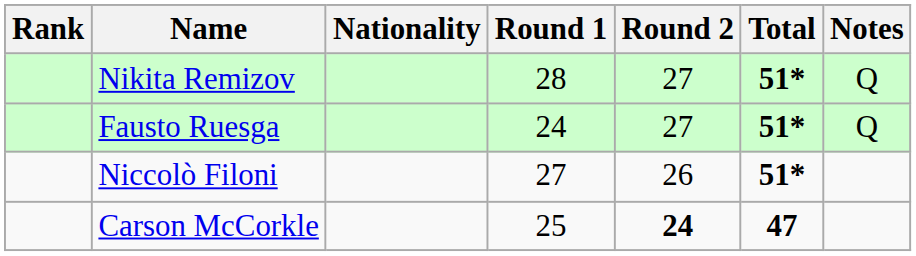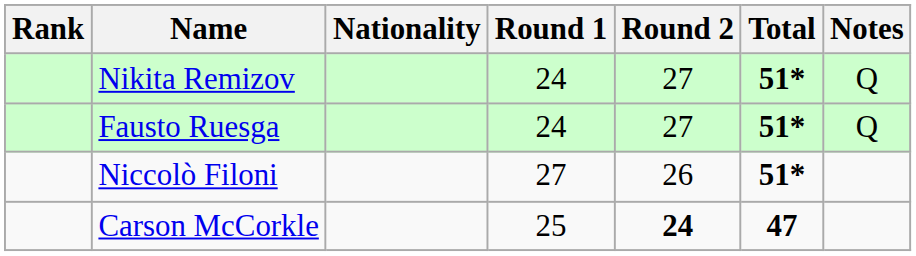Nikita Remizov | Round 1: 28 -> 24
